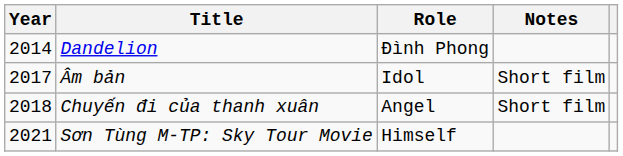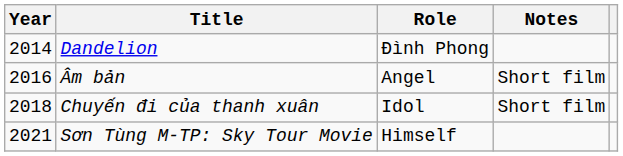Âm bản | Year: 2017 -> 2016
Âm bản | Role: Idol -> Angel
Chuyến đi của thanh xuân | Role: Angel -> Idol
